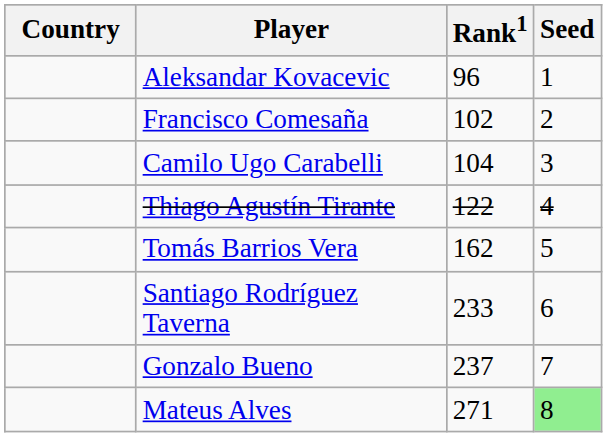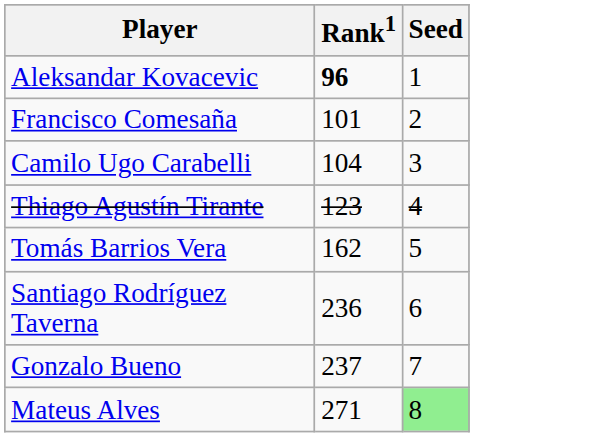- column: Country
Aleksandar Kovacevic | Rank1: normal -> bold
Francisco Comesaña | Rank1: 102 -> 101
Thiago Agustín Tirante | Rank1: 122 -> 123
Santiago Rodríguez Taverna | Rank1: 233 -> 236
